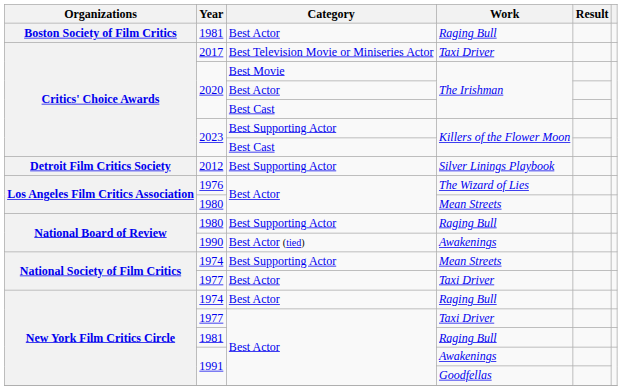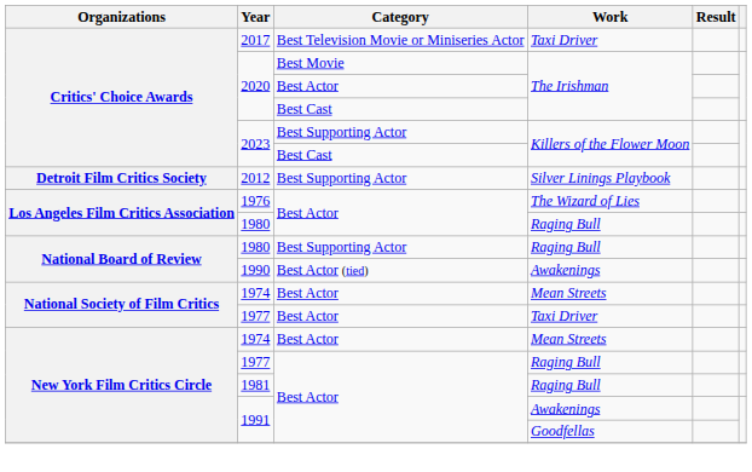- row: Boston Society of Film Critics | 1981 | Best Actor | Raging Bull
Los Angeles Film Critics Association / 1980 | Work: Mean Streets -> Raging Bull
National Society of Film Critics / 1974 | Category: Best Supporting Actor -> Best Actor
New York Film Critics Circle / 1974 | Work: Raging Bull -> Mean Streets
New York Film Critics Circle / 1977 | Work: Taxi Driver -> Raging Bull
